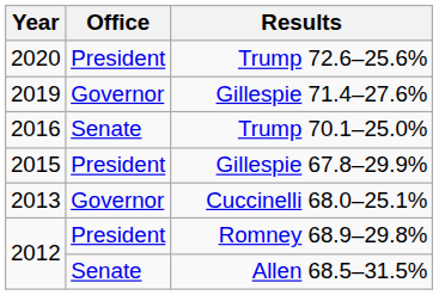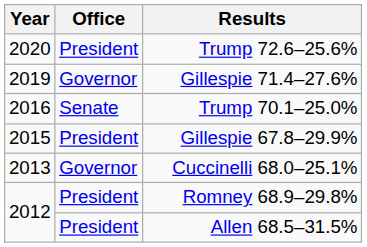Allen 68.5–31.5% | Office: Senate -> President
